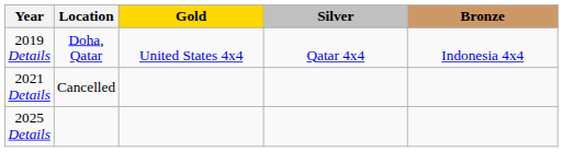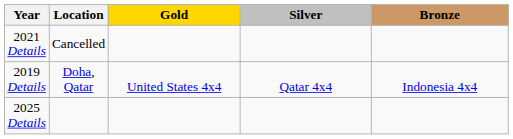rows swapped: 2019 Details <-> 2021 Details
